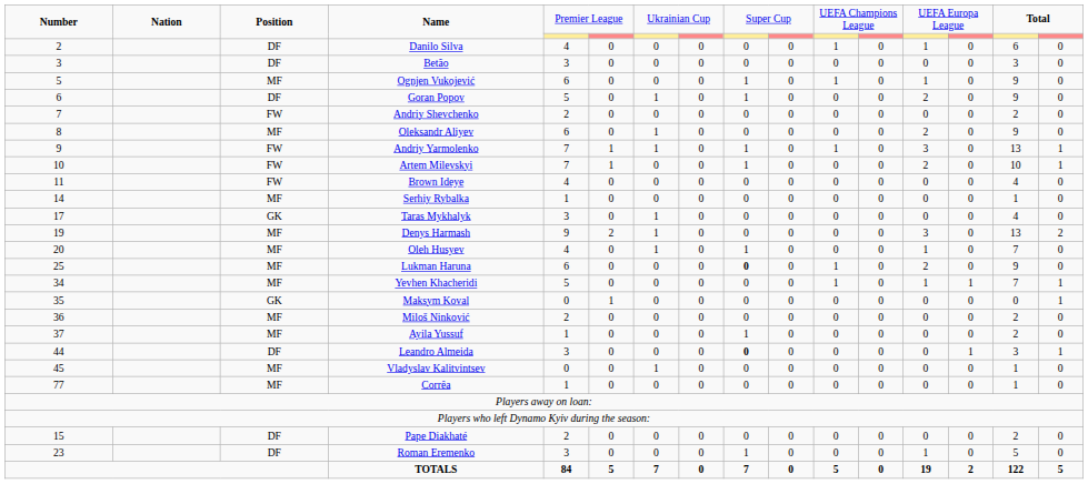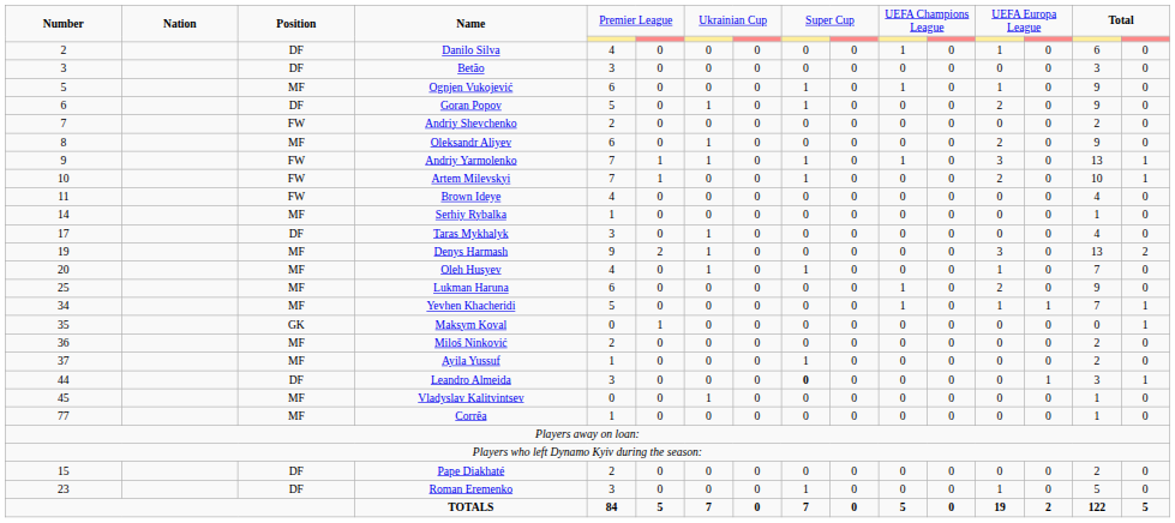Taras Mykhalyk | column 3: GK -> DF
Lukman Haruna | column 9: bold -> normal
